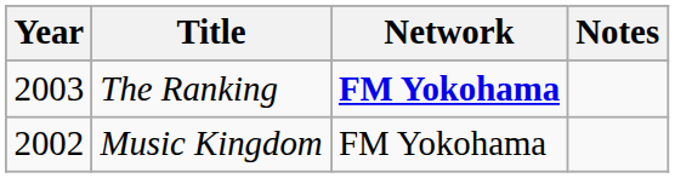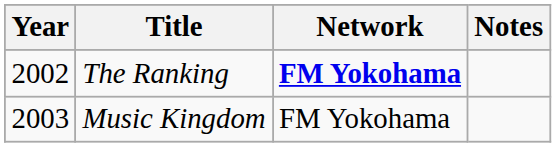The Ranking | Year: 2003 -> 2002
Music Kingdom | Year: 2002 -> 2003
